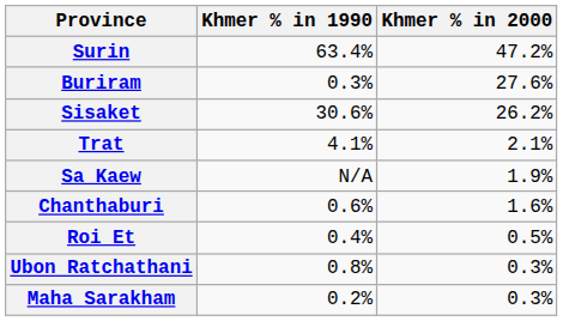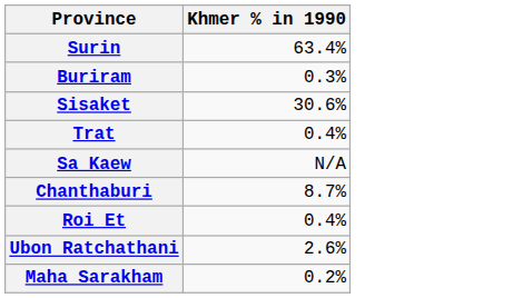- column: Khmer % in 2000 | 47.2% | 27.6% | 26.2% | 2.1% | 1.9% | 1.6% | 0.5% | 0.3% | 0.3%
Trat | Khmer % in 1990: 4.1% -> 0.4%
Chanthaburi | Khmer % in 1990: 0.6% -> 8.7%
Ubon Ratchathani | Khmer % in 1990: 0.8% -> 2.6%
